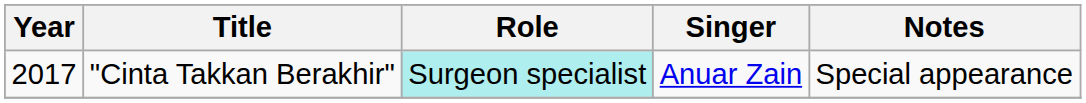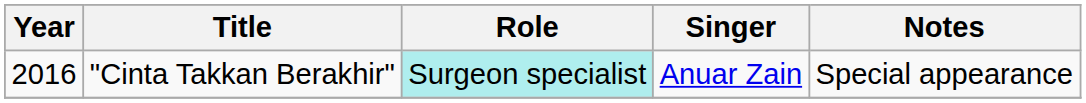"Cinta Takkan Berakhir" | Year: 2017 -> 2016
